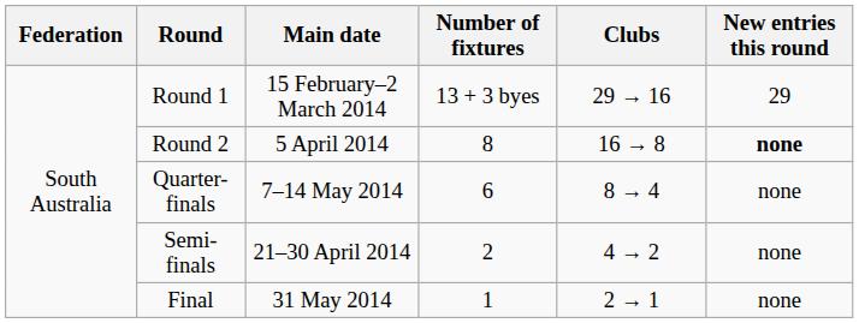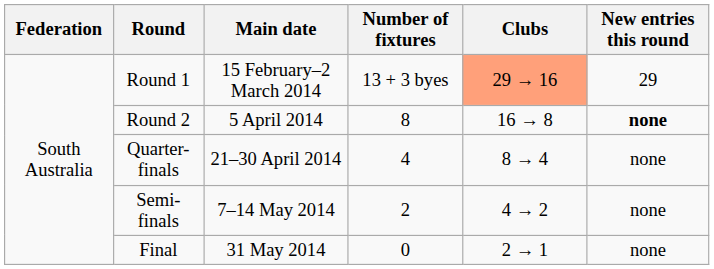Round 1 | Clubs: no background -> lightsalmon background
Quarter-finals | Main date: 7–14 May 2014 -> 21–30 April 2014
Quarter-finals | Number of fixtures: 6 -> 4
Semi-finals | Main date: 21–30 April 2014 -> 7–14 May 2014
Final | Number of fixtures: 1 -> 0
